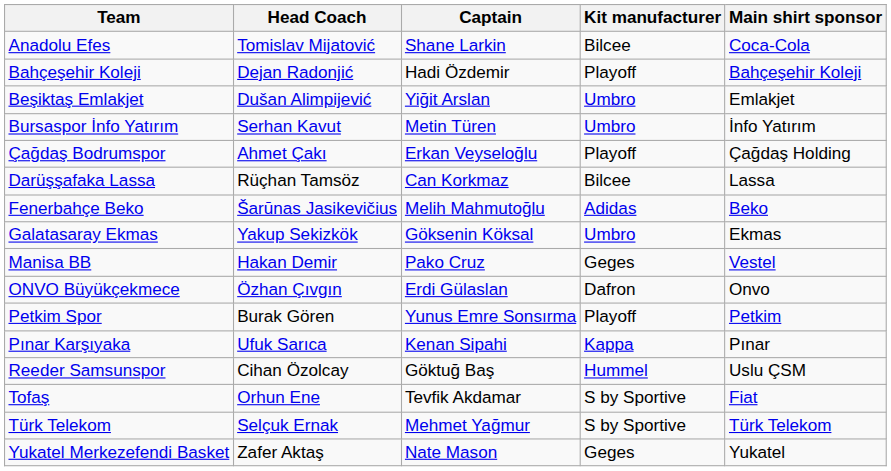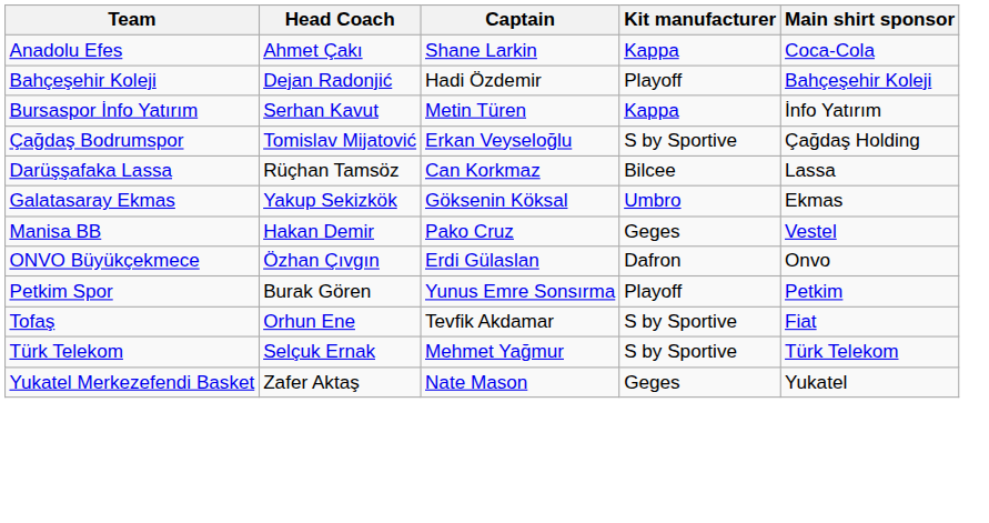Anadolu Efes | Head Coach: Tomislav Mijatović -> Ahmet Çakı
Anadolu Efes | Kit manufacturer: Bilcee -> Kappa
- row: Beşiktaş Emlakjet | Dušan Alimpijević | Yiğit Arslan | Umbro | Emlakjet
Bursaspor İnfo Yatırım | Kit manufacturer: Umbro -> Kappa
Çağdaş Bodrumspor | Head Coach: Ahmet Çakı -> Tomislav Mijatović
Çağdaş Bodrumspor | Kit manufacturer: Playoff -> S by Sportive
- row: Fenerbahçe Beko | Šarūnas Jasikevičius | Melih Mahmutoğlu | Adidas | Beko
- row: Pınar Karşıyaka | Ufuk Sarıca | Kenan Sipahi | Kappa | Pınar
- row: Reeder Samsunspor | Cihan Özolcay | Göktuğ Baş | Hummel | Uslu ÇSM
